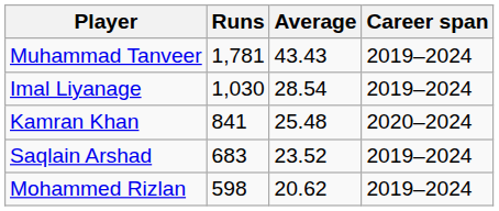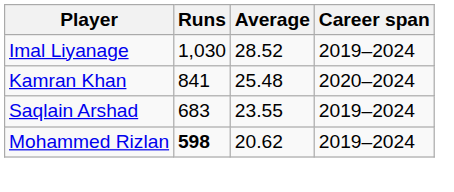- row: Muhammad Tanveer | 1,781 | 43.43 | 2019–2024
Imal Liyanage | Average: 28.54 -> 28.52
Saqlain Arshad | Average: 23.52 -> 23.55
Mohammed Rizlan | Runs: normal -> bold
